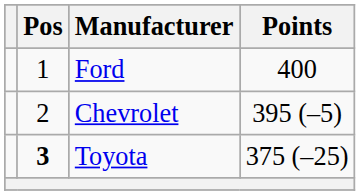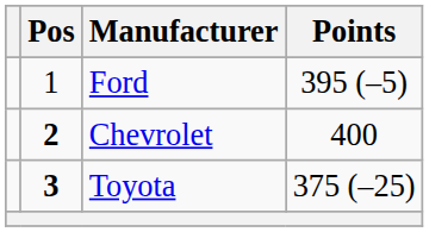Ford | Points: 400 -> 395 (–5)
Chevrolet | Pos: normal -> bold
Chevrolet | Points: 395 (–5) -> 400
